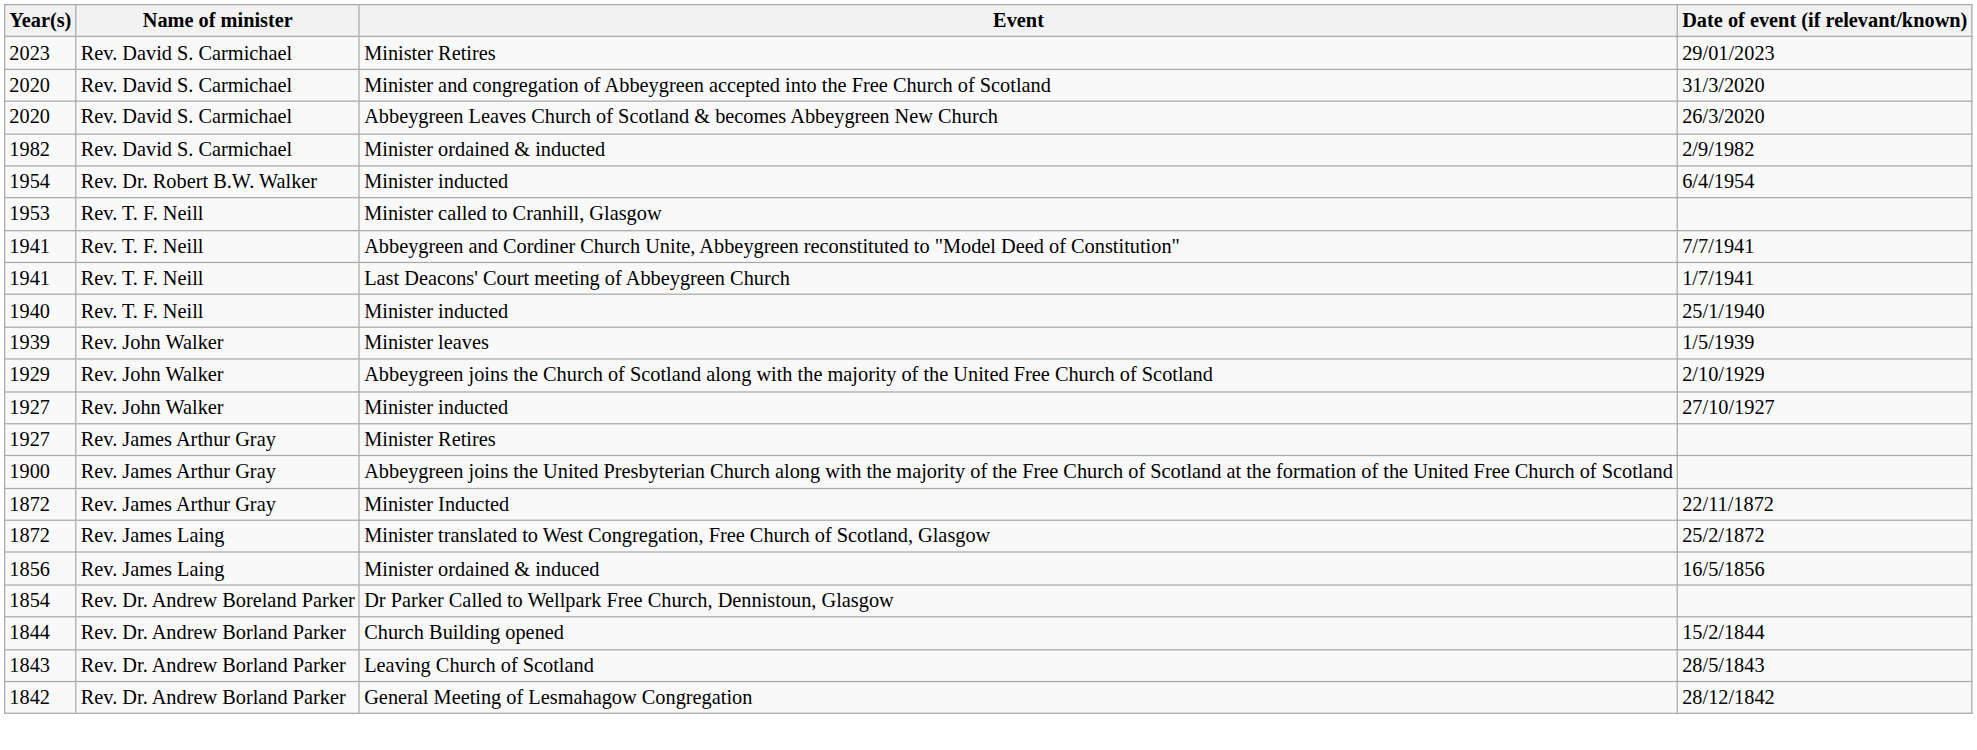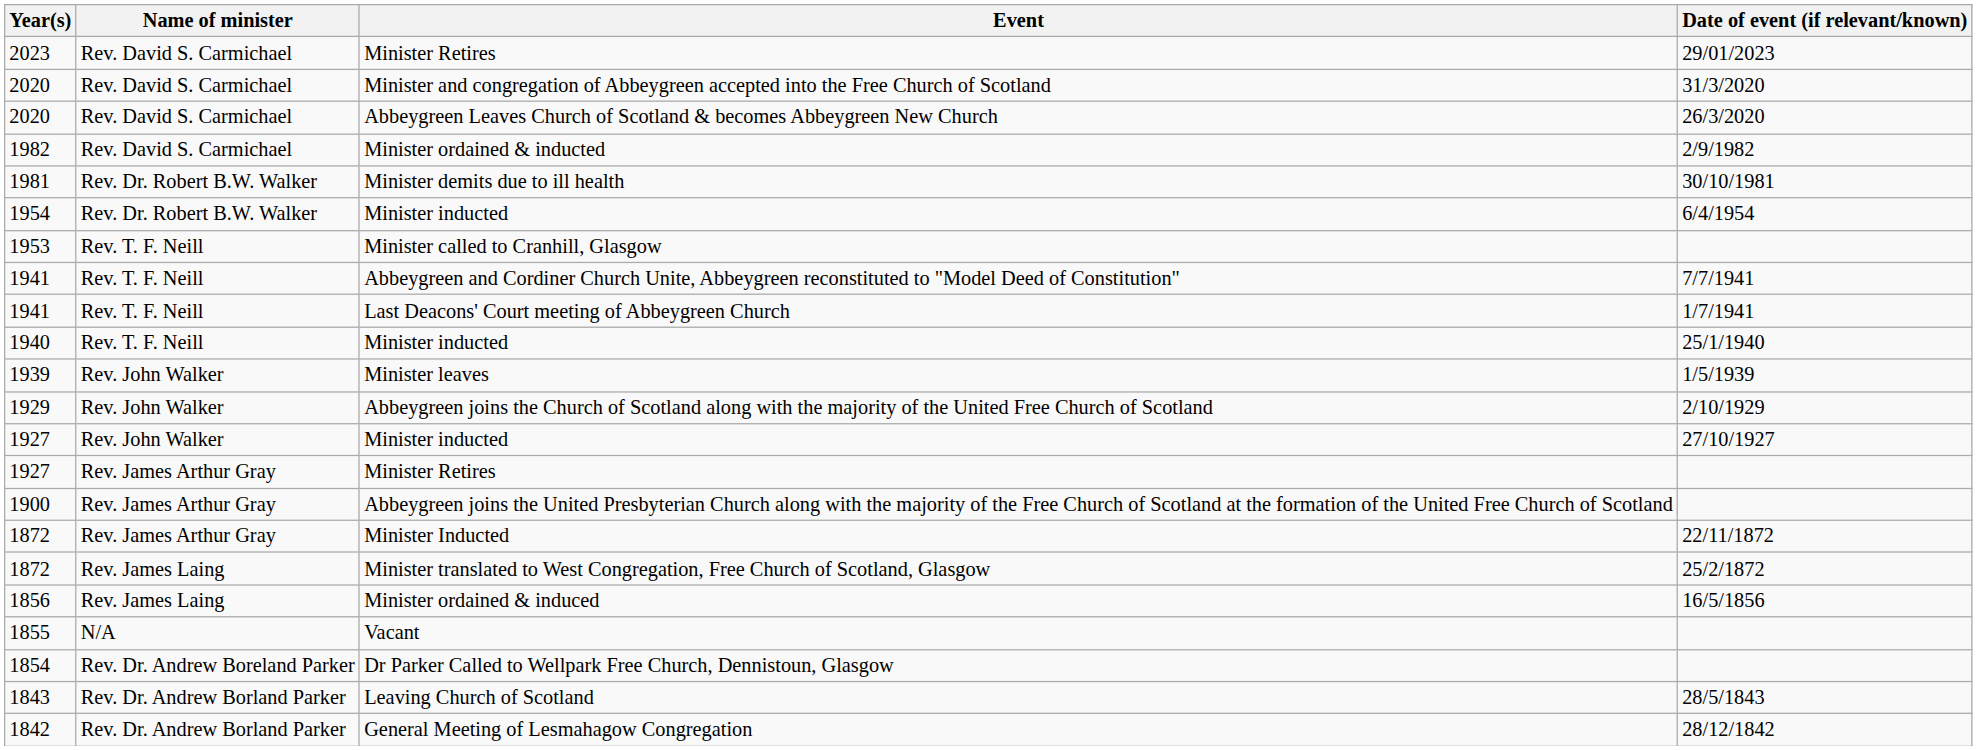+ row: 1981 | Rev. Dr. Robert B.W. Walker | Minister demits due to ill health | 30/10/1981
+ row: 1855 | N/A | Vacant
- row: 1844 | Rev. Dr. Andrew Borland Parker | Church Building opened | 15/2/1844
